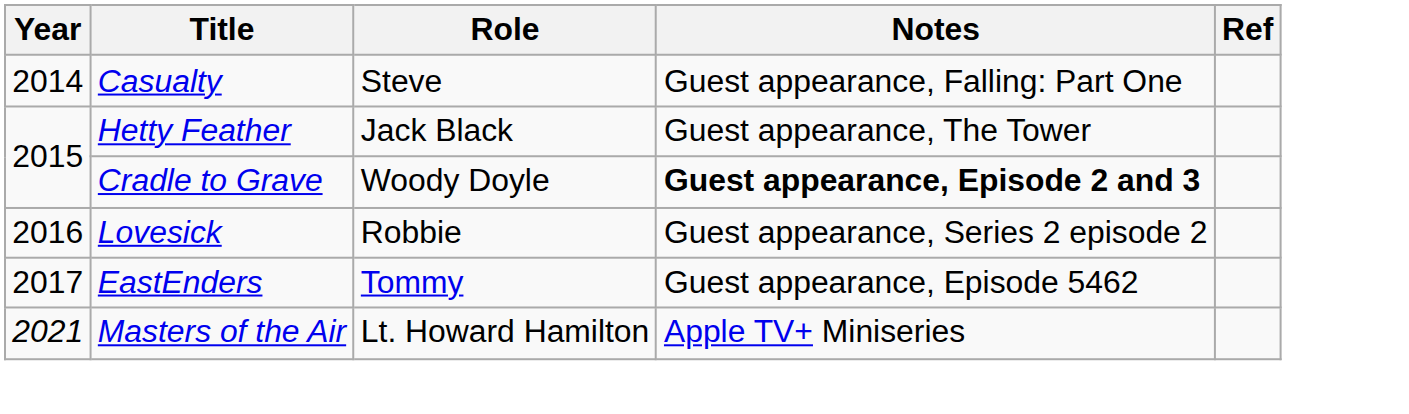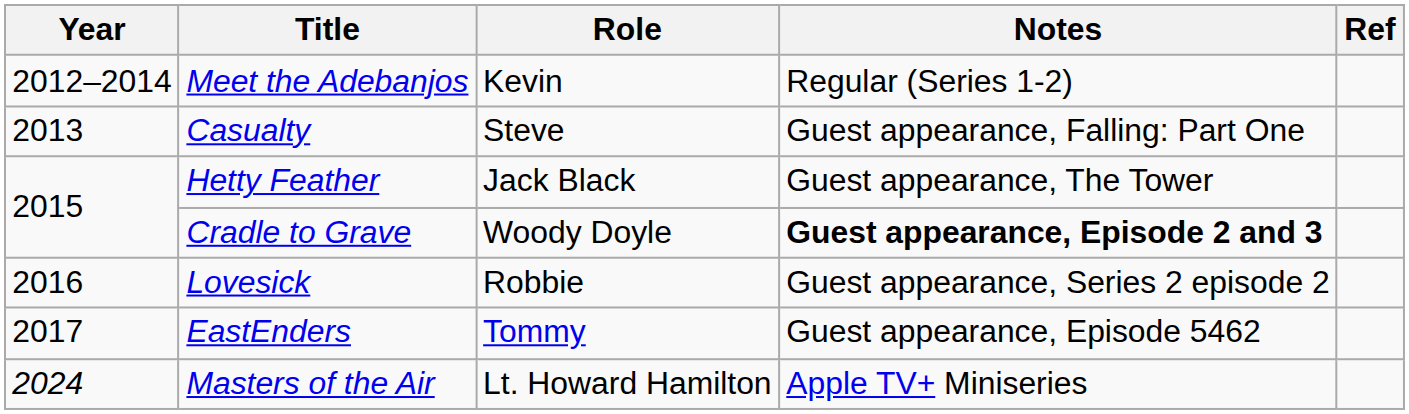+ row: 2012–2014 | Meet the Adebanjos | Kevin | Regular (Series 1-2)
Casualty | Year: 2014 -> 2013
Masters of the Air | Year: 2021 -> 2024
